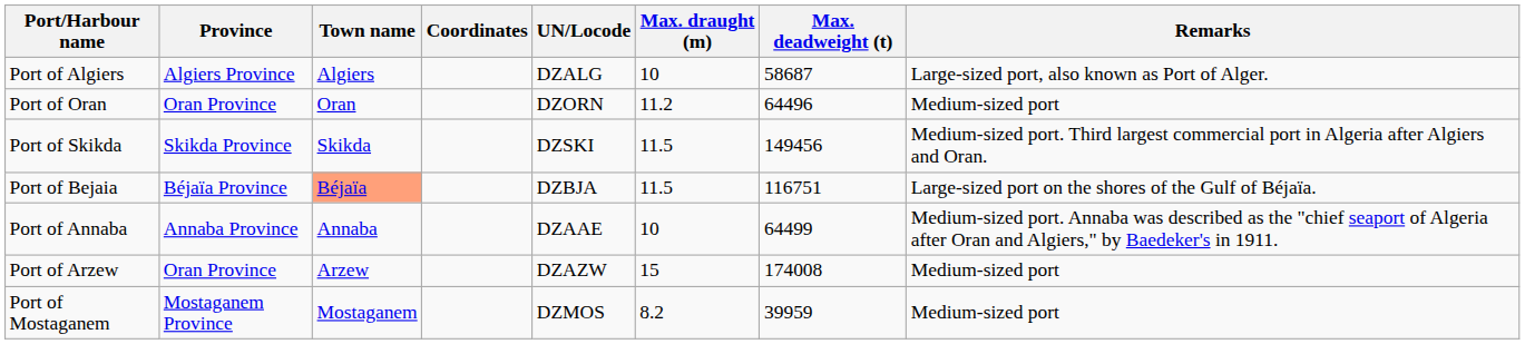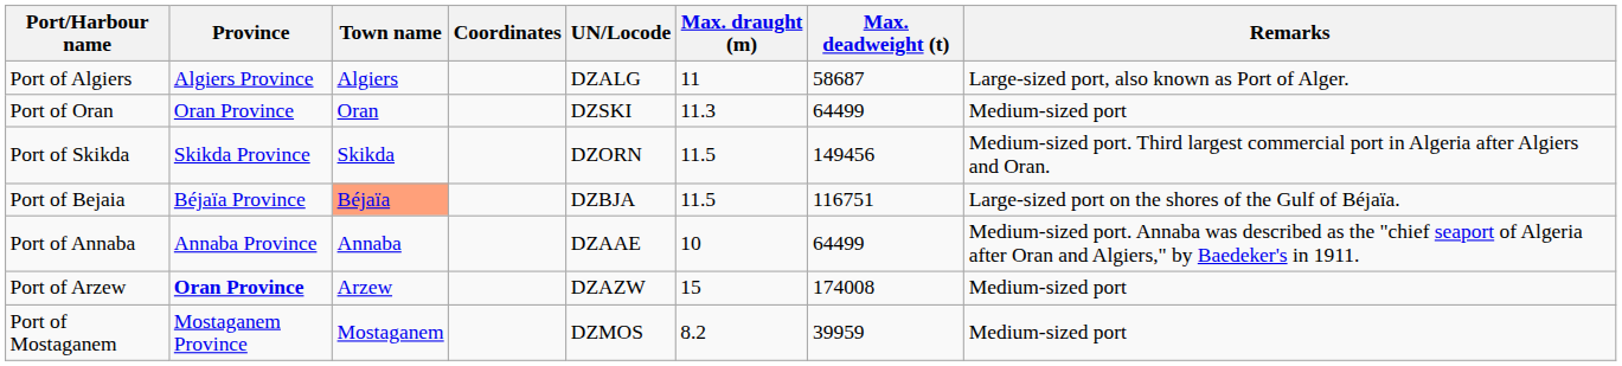Port of Algiers | Max. draught (m): 10 -> 11
Port of Oran | UN/Locode: DZORN -> DZSKI
Port of Oran | Max. draught (m): 11.2 -> 11.3
Port of Oran | Max. deadweight (t): 64496 -> 64499
Port of Skikda | UN/Locode: DZSKI -> DZORN
Port of Arzew | Province: normal -> bold
